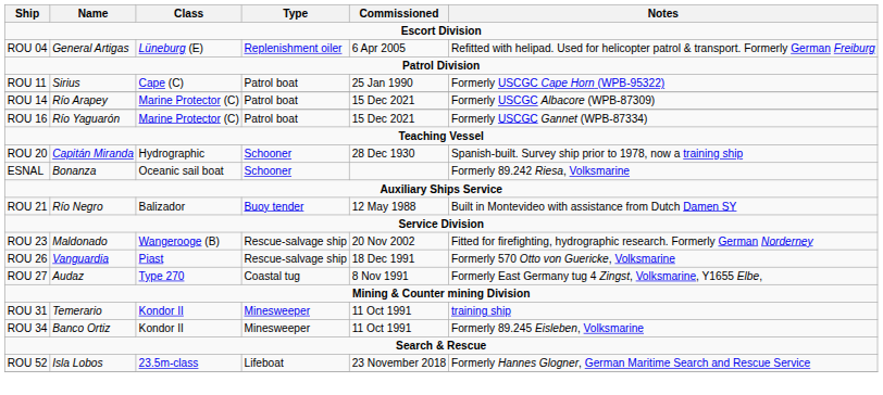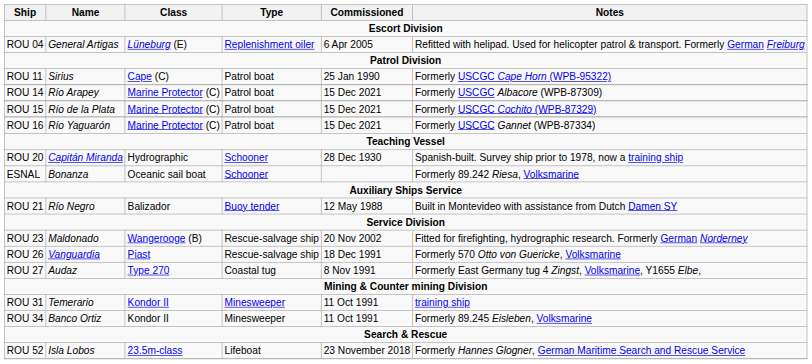+ row: ROU 15 | Río de la Plata | Marine Protector (C) | Patrol boat | 15 Dec 2021 | Formerly USCGC Cochito (WPB-87329)
